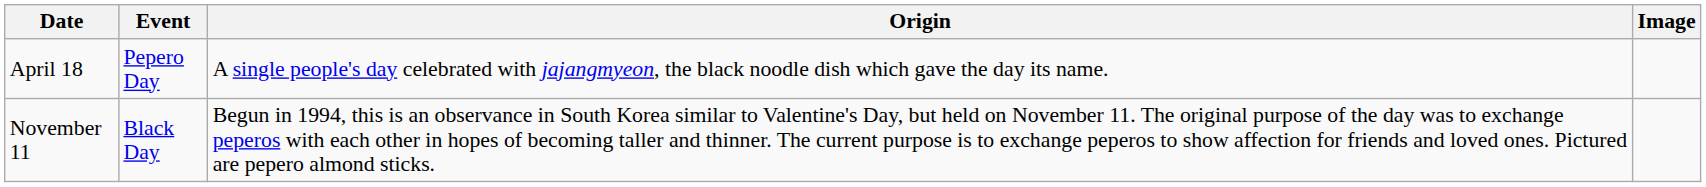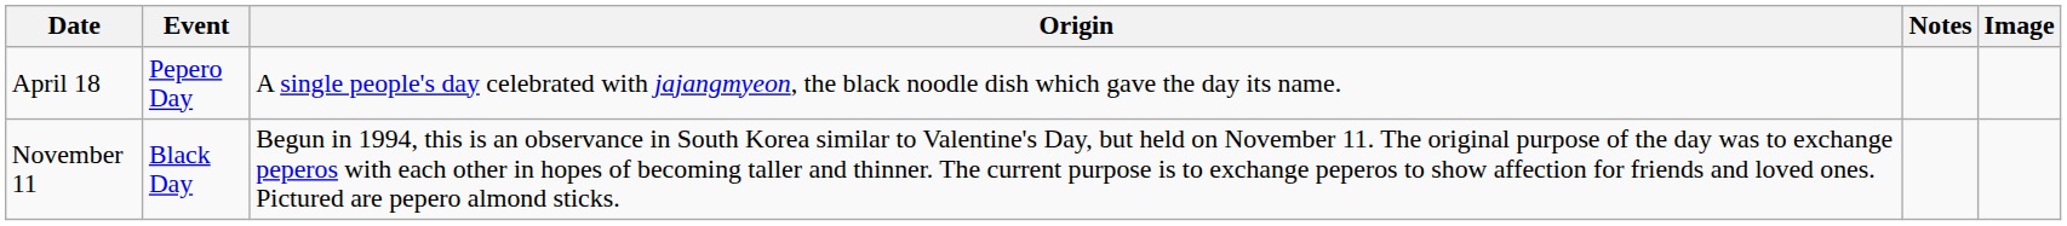+ column: Notes
